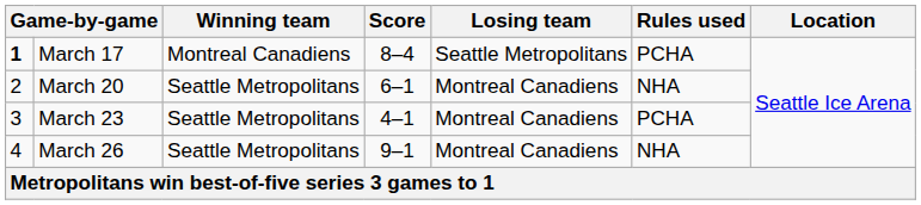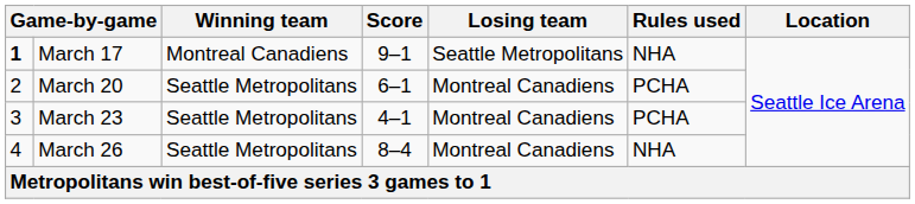March 17 | Score: 8–4 -> 9–1
March 17 | Rules used: PCHA -> NHA
March 20 | Rules used: NHA -> PCHA
March 26 | Score: 9–1 -> 8–4
